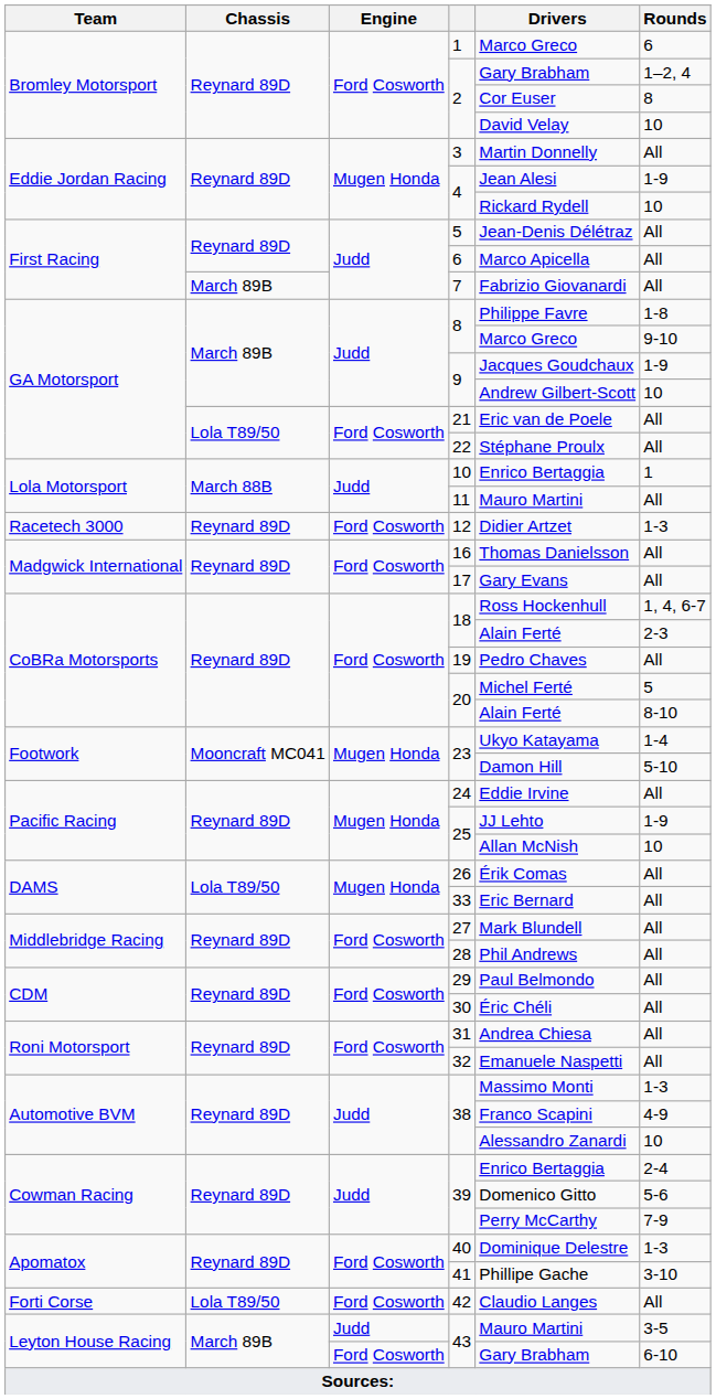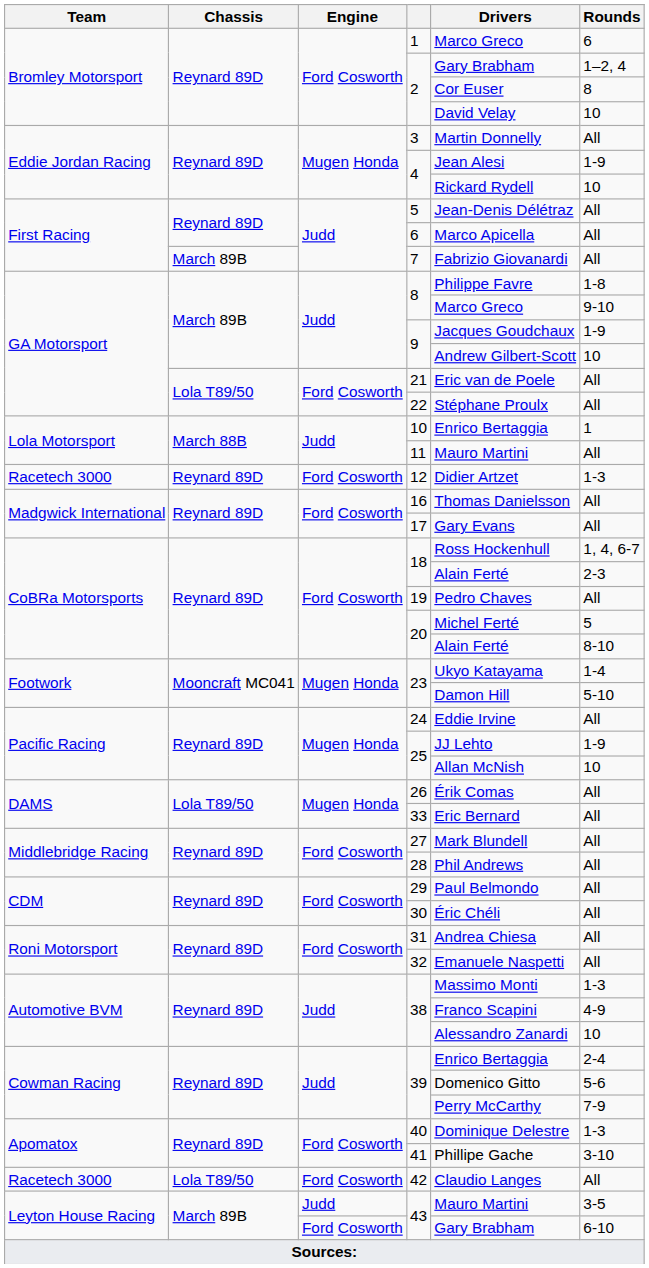42 | Team: Forti Corse -> Racetech 3000
